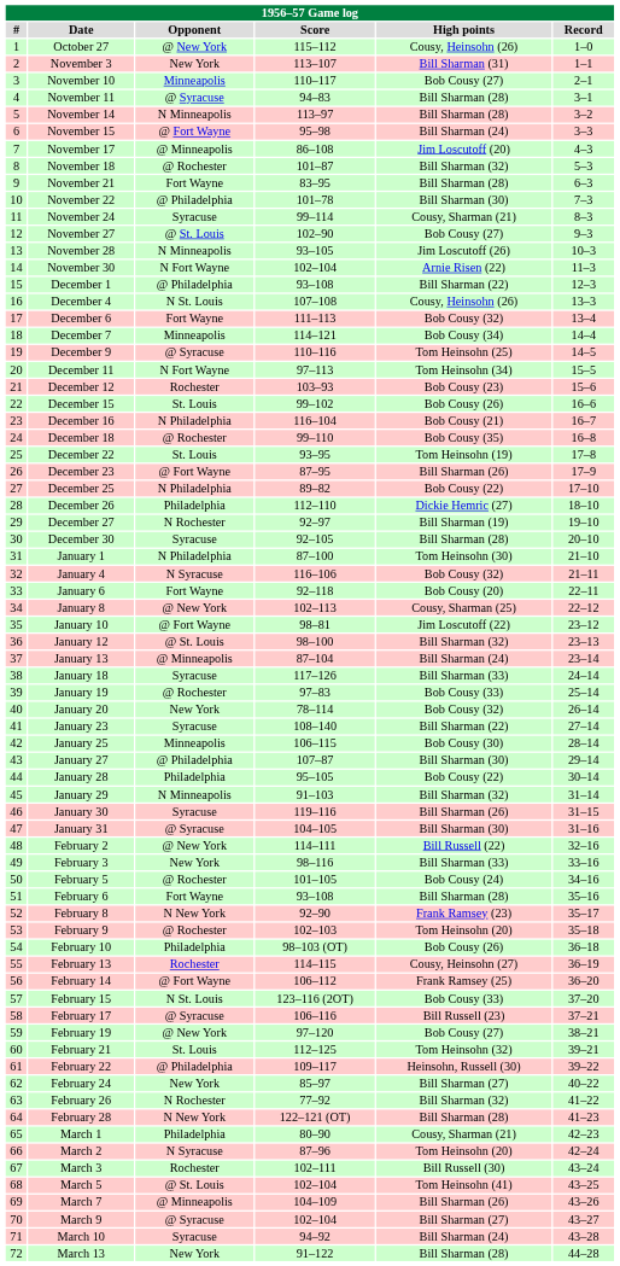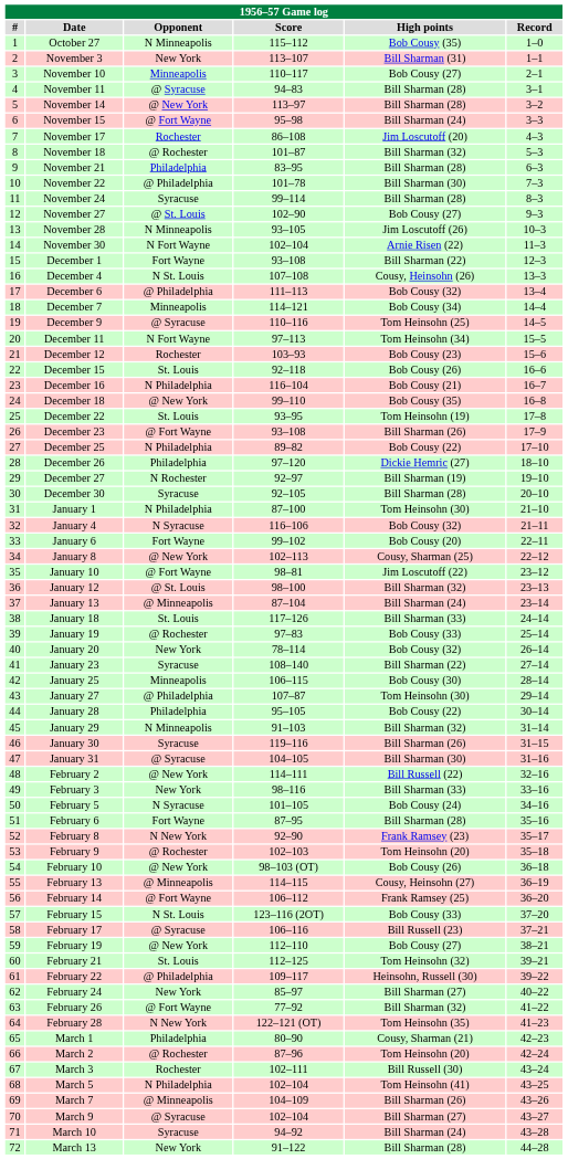October 27 | Opponent: @ New York -> N Minneapolis
October 27 | High points: Cousy, Heinsohn (26) -> Bob Cousy (35)
November 14 | Opponent: N Minneapolis -> @ New York
November 17 | Opponent: @ Minneapolis -> Rochester
November 21 | Opponent: Fort Wayne -> Philadelphia
November 24 | High points: Cousy, Sharman (21) -> Bill Sharman (28)
December 1 | Opponent: @ Philadelphia -> Fort Wayne
December 6 | Opponent: Fort Wayne -> @ Philadelphia
December 15 | Score: 99–102 -> 92–118
December 18 | Opponent: @ Rochester -> @ New York
December 23 | Score: 87–95 -> 93–108
December 26 | Score: 112–110 -> 97–120
January 6 | Score: 92–118 -> 99–102
January 18 | Opponent: Syracuse -> St. Louis
January 27 | High points: Bill Sharman (30) -> Tom Heinsohn (30)
February 5 | Opponent: @ Rochester -> N Syracuse
February 6 | Score: 93–108 -> 87–95
February 10 | Opponent: Philadelphia -> @ New York
February 13 | Opponent: Rochester -> @ Minneapolis
February 19 | Score: 97–120 -> 112–110
February 26 | Opponent: N Rochester -> @ Fort Wayne
February 28 | High points: Bill Sharman (28) -> Tom Heinsohn (35)
March 2 | Opponent: N Syracuse -> @ Rochester
March 5 | Opponent: @ St. Louis -> N Philadelphia
